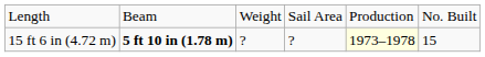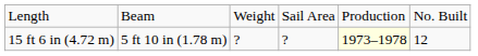15 ft 6 in (4.72 m) | column 2: bold -> normal
15 ft 6 in (4.72 m) | column 6: 15 -> 12
